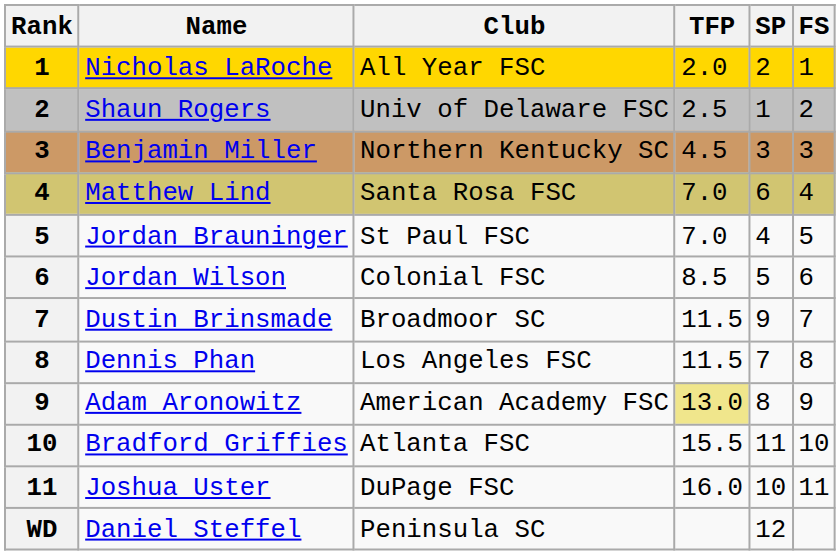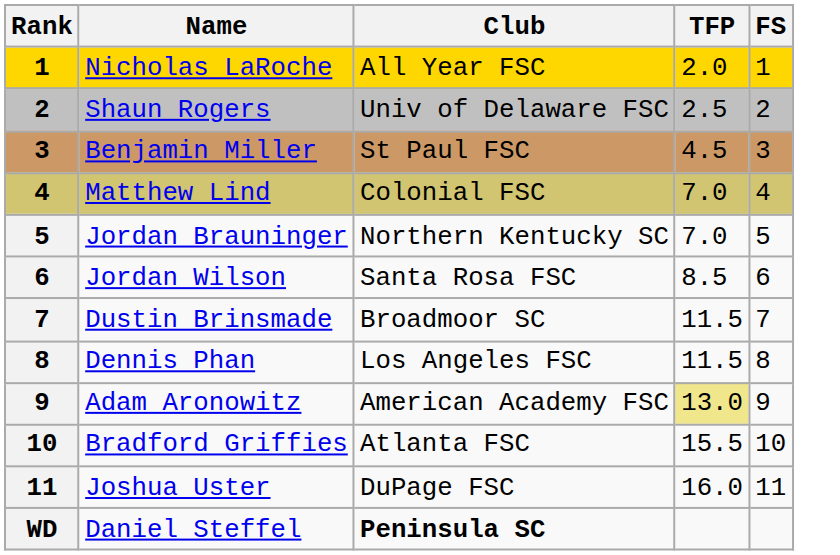- column: SP | 2 | 1 | 3 | 6 | 4 | 5 | 9 | 7 | 8 | 11 | 10 | 12
Benjamin Miller | Club: Northern Kentucky SC -> St Paul FSC
Matthew Lind | Club: Santa Rosa FSC -> Colonial FSC
Jordan Brauninger | Club: St Paul FSC -> Northern Kentucky SC
Jordan Wilson | Club: Colonial FSC -> Santa Rosa FSC
Daniel Steffel | Club: normal -> bold
